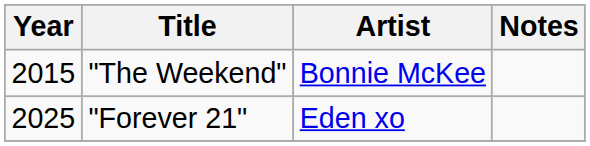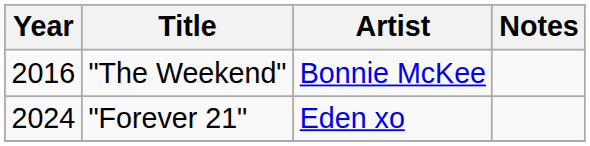"The Weekend" | Year: 2015 -> 2016
"Forever 21" | Year: 2025 -> 2024
